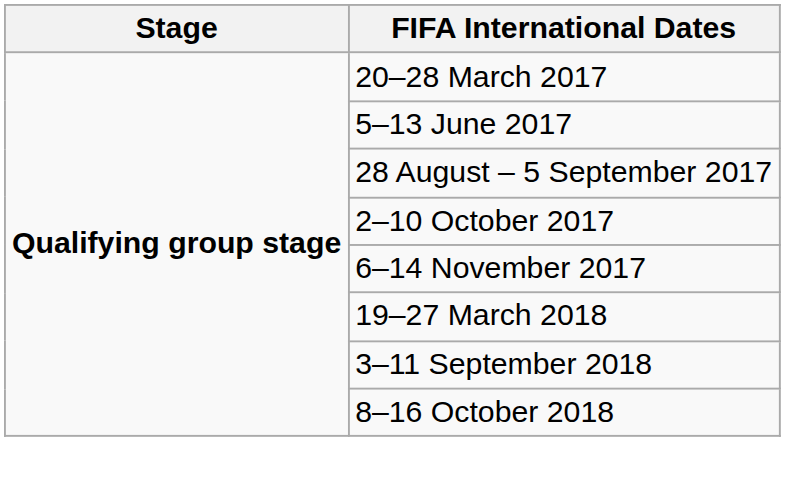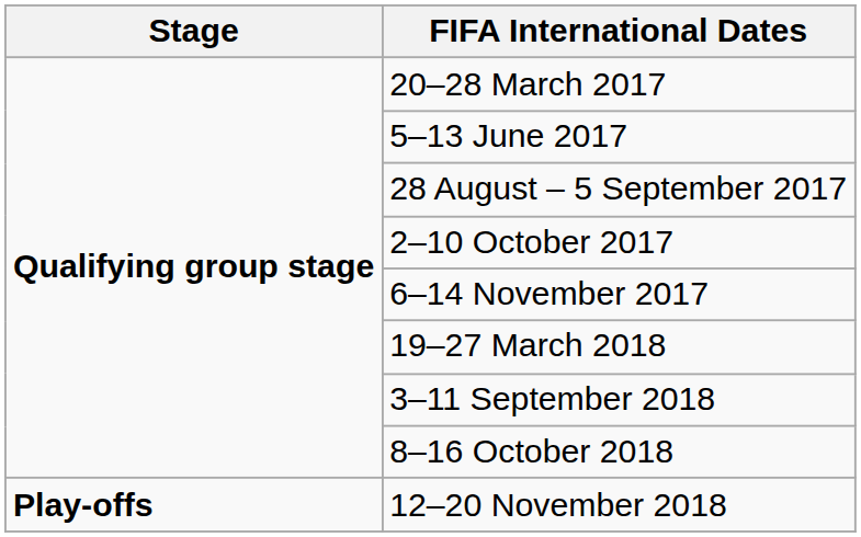+ row: Play-offs | 12–20 November 2018
